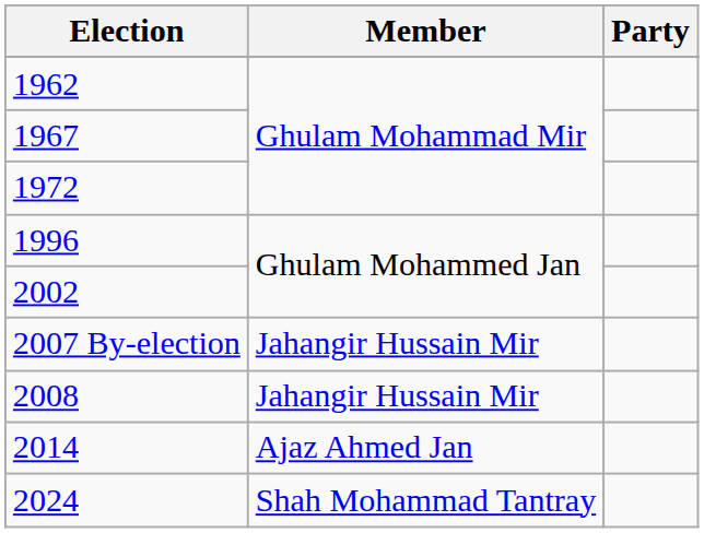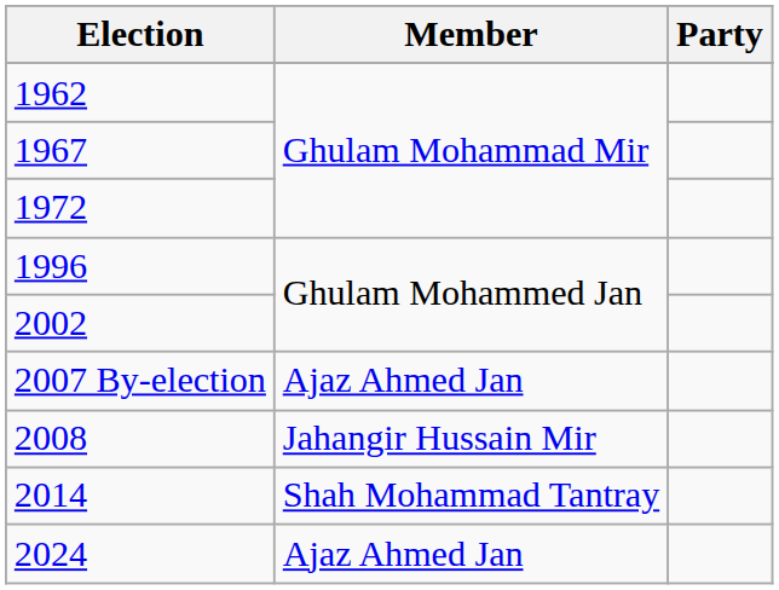2007 By-election | Member: Jahangir Hussain Mir -> Ajaz Ahmed Jan
2014 | Member: Ajaz Ahmed Jan -> Shah Mohammad Tantray
2024 | Member: Shah Mohammad Tantray -> Ajaz Ahmed Jan
